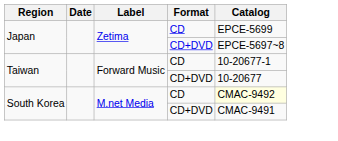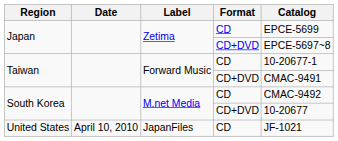Taiwan / CD+DVD | Catalog: 10-20677 -> CMAC-9491
South Korea / CD | Catalog: lightyellow background -> no background
South Korea / CD+DVD | Catalog: CMAC-9491 -> 10-20677
+ row: United States | April 10, 2010 | JapanFiles | CD | JF-1021
